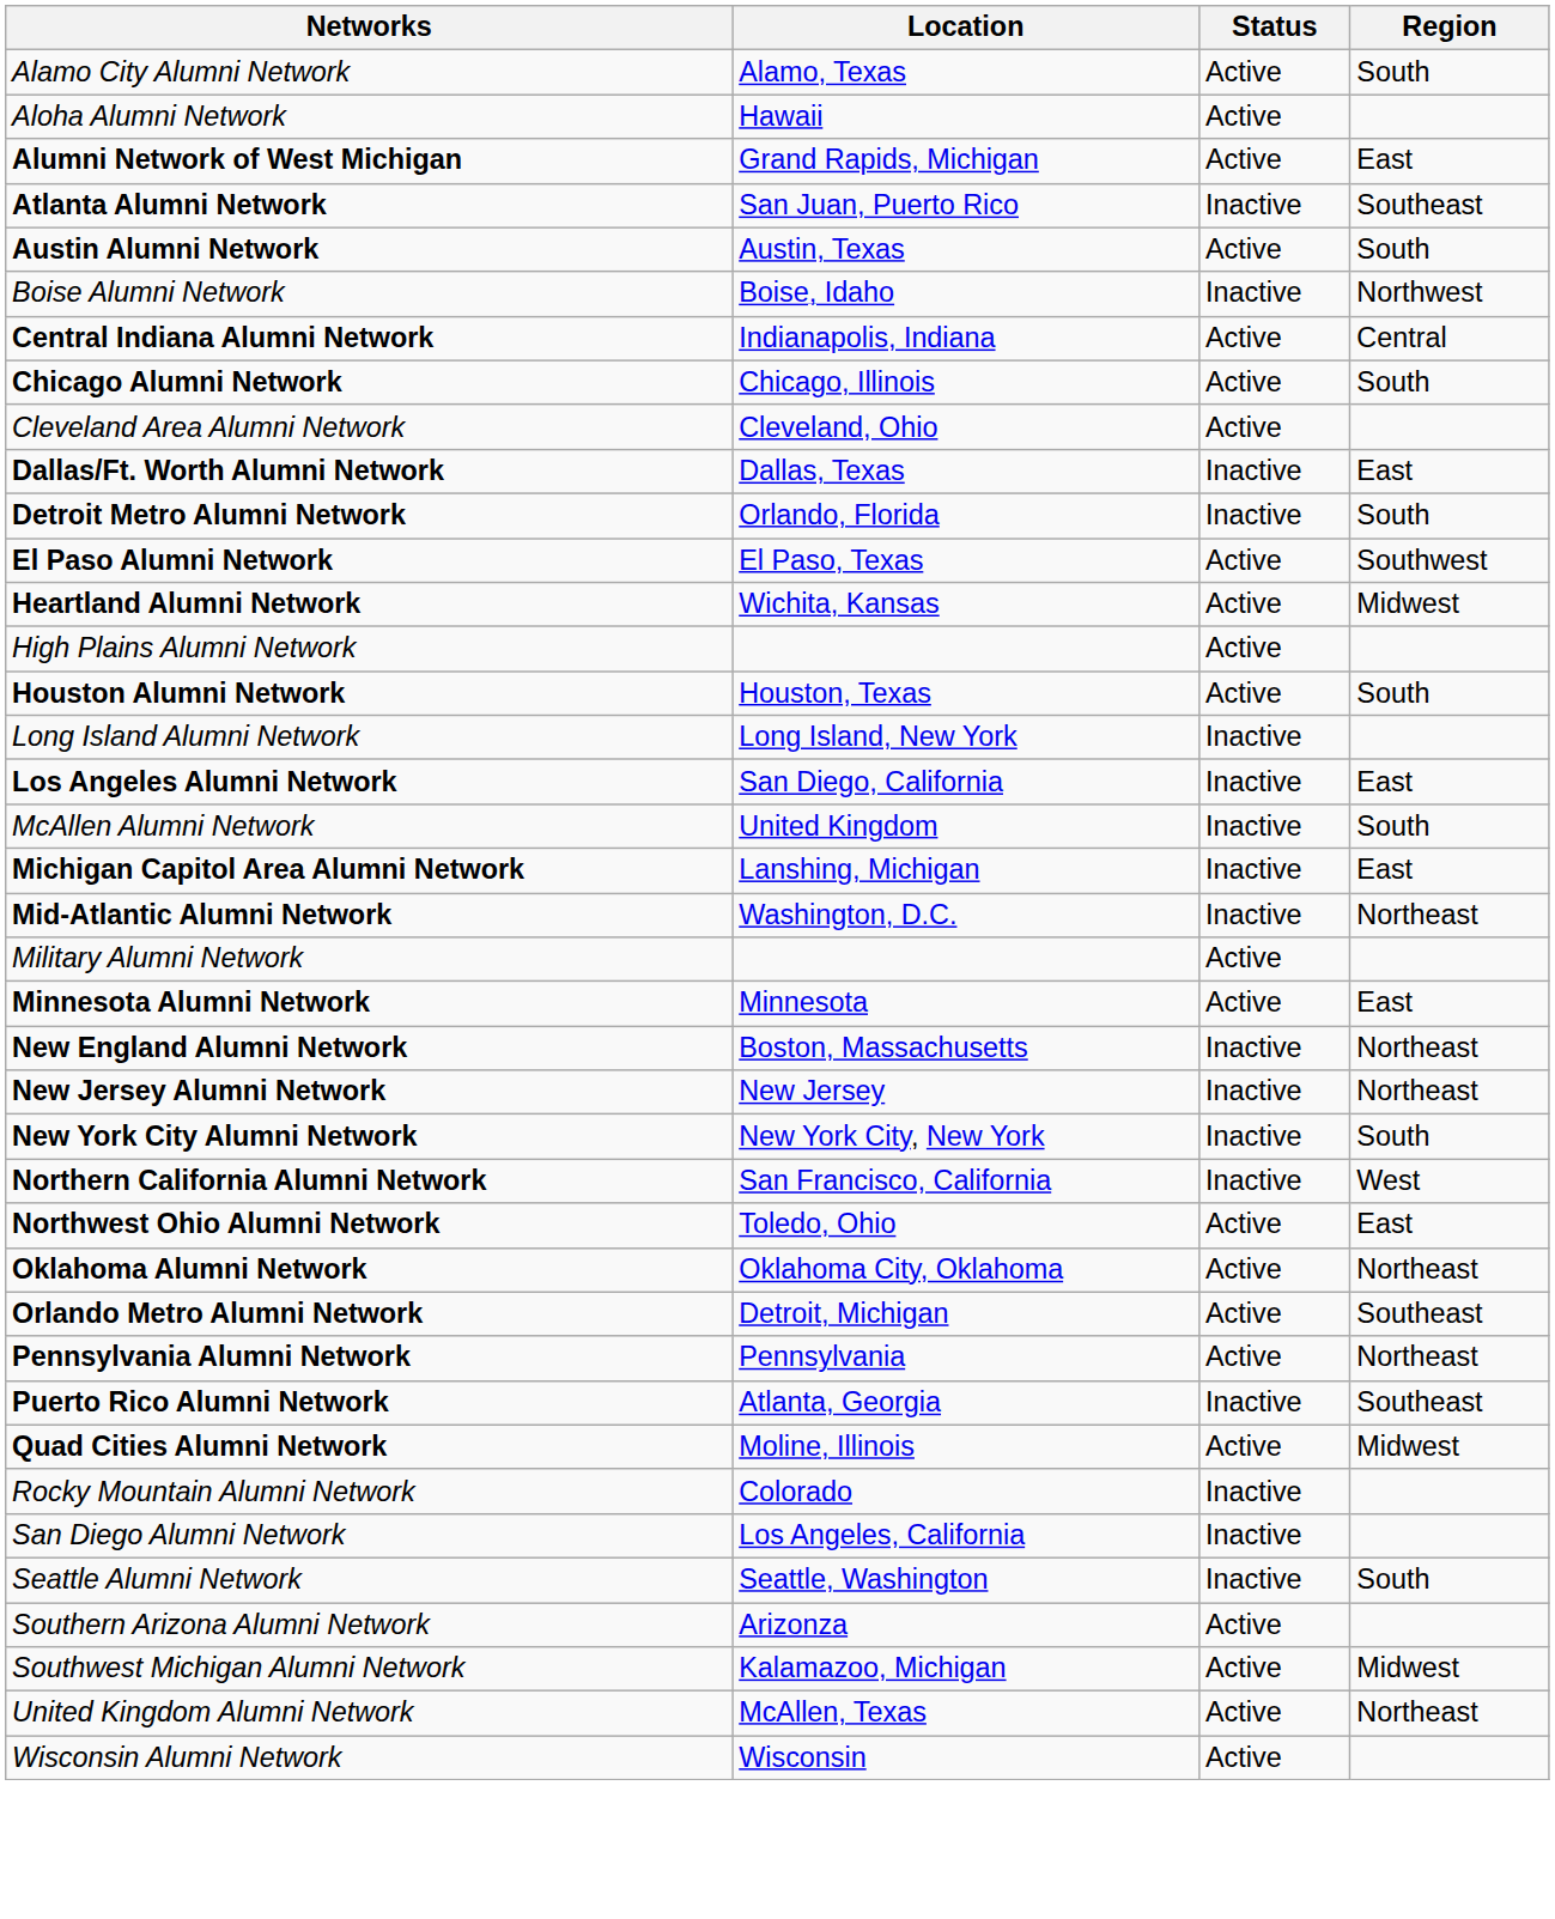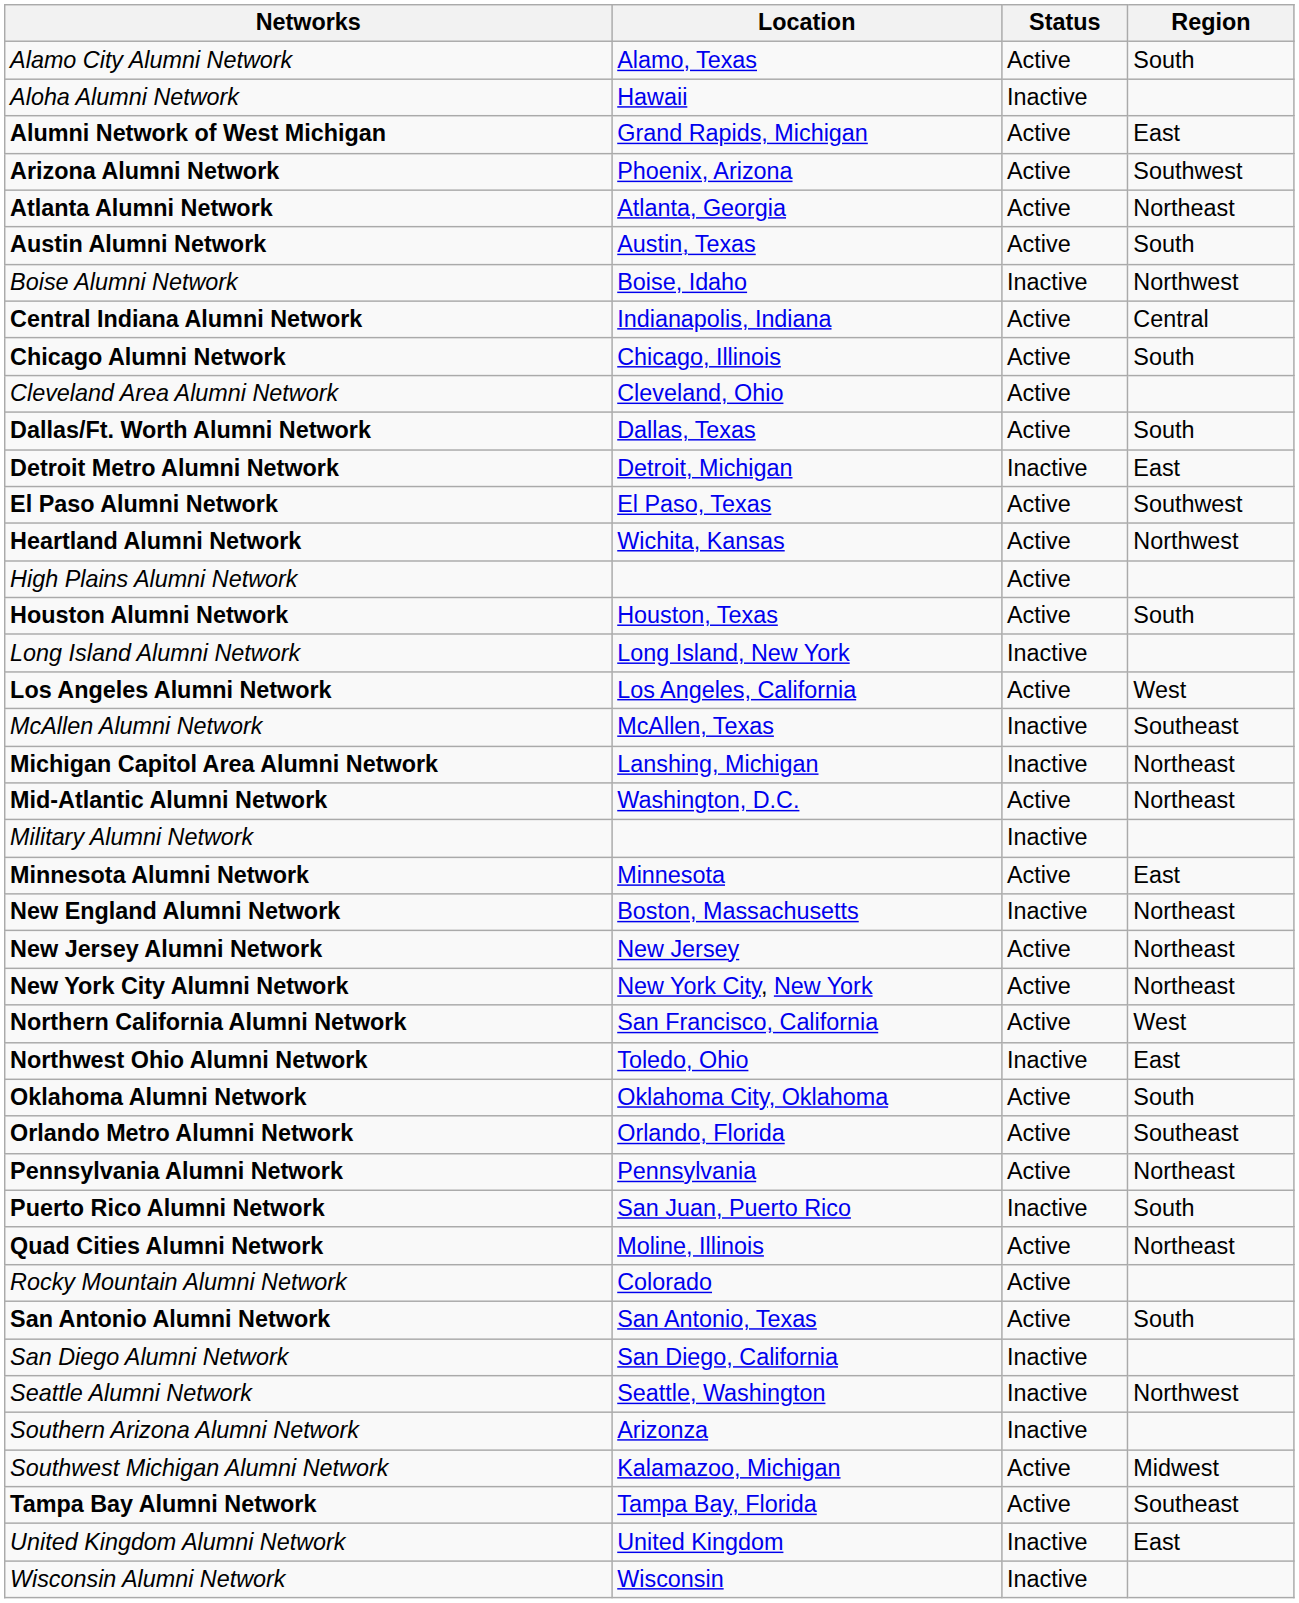Aloha Alumni Network | Status: Active -> Inactive
+ row: Arizona Alumni Network | Phoenix, Arizona | Active | Southwest
Atlanta Alumni Network | Location: San Juan, Puerto Rico -> Atlanta, Georgia
Atlanta Alumni Network | Status: Inactive -> Active
Atlanta Alumni Network | Region: Southeast -> Northeast
Dallas/Ft. Worth Alumni Network | Status: Inactive -> Active
Dallas/Ft. Worth Alumni Network | Region: East -> South
Detroit Metro Alumni Network | Location: Orlando, Florida -> Detroit, Michigan
Detroit Metro Alumni Network | Region: South -> East
Heartland Alumni Network | Region: Midwest -> Northwest
Los Angeles Alumni Network | Location: San Diego, California -> Los Angeles, California
Los Angeles Alumni Network | Status: Inactive -> Active
Los Angeles Alumni Network | Region: East -> West
McAllen Alumni Network | Location: United Kingdom -> McAllen, Texas
McAllen Alumni Network | Region: South -> Southeast
Michigan Capitol Area Alumni Network | Region: East -> Northeast
Mid-Atlantic Alumni Network | Status: Inactive -> Active
Military Alumni Network | Status: Active -> Inactive
New Jersey Alumni Network | Status: Inactive -> Active
New York City Alumni Network | Status: Inactive -> Active
New York City Alumni Network | Region: South -> Northeast
Northern California Alumni Network | Status: Inactive -> Active
Northwest Ohio Alumni Network | Status: Active -> Inactive
Oklahoma Alumni Network | Region: Northeast -> South
Orlando Metro Alumni Network | Location: Detroit, Michigan -> Orlando, Florida
Puerto Rico Alumni Network | Location: Atlanta, Georgia -> San Juan, Puerto Rico
Puerto Rico Alumni Network | Region: Southeast -> South
Quad Cities Alumni Network | Region: Midwest -> Northeast
Rocky Mountain Alumni Network | Status: Inactive -> Active
+ row: San Antonio Alumni Network | San Antonio, Texas | Active | South
San Diego Alumni Network | Location: Los Angeles, California -> San Diego, California
Seattle Alumni Network | Region: South -> Northwest
Southern Arizona Alumni Network | Status: Active -> Inactive
+ row: Tampa Bay Alumni Network | Tampa Bay, Florida | Active | Southeast
United Kingdom Alumni Network | Location: McAllen, Texas -> United Kingdom
United Kingdom Alumni Network | Status: Active -> Inactive
United Kingdom Alumni Network | Region: Northeast -> East
Wisconsin Alumni Network | Status: Active -> Inactive
